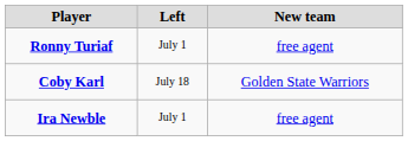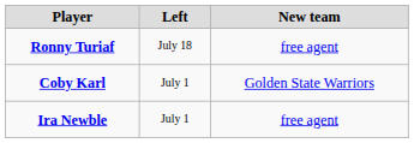Ronny Turiaf | Left: July 1 -> July 18
Coby Karl | Left: July 18 -> July 1
